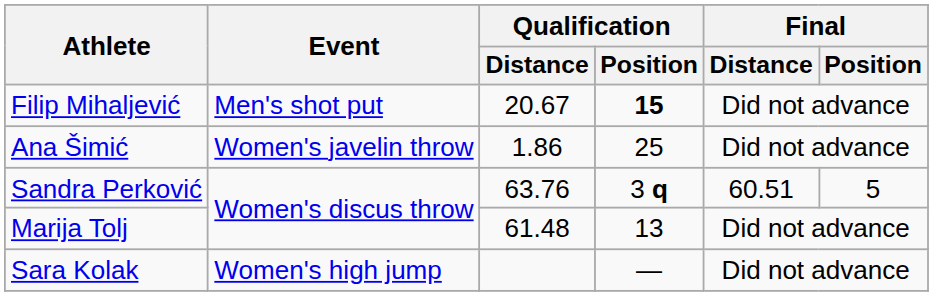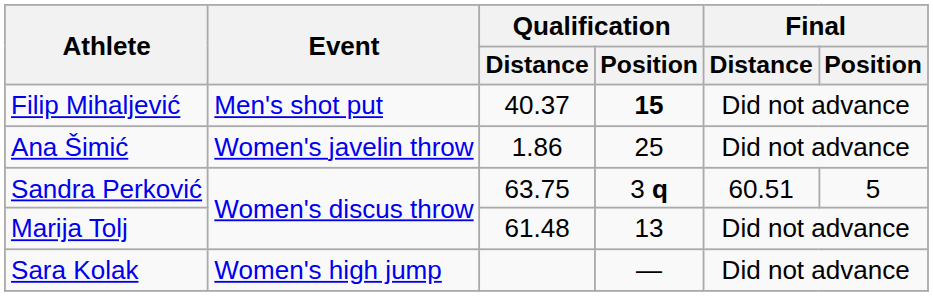Filip Mihaljević | Qualification / Distance: 20.67 -> 40.37
Sandra Perković | Qualification / Distance: 63.76 -> 63.75
